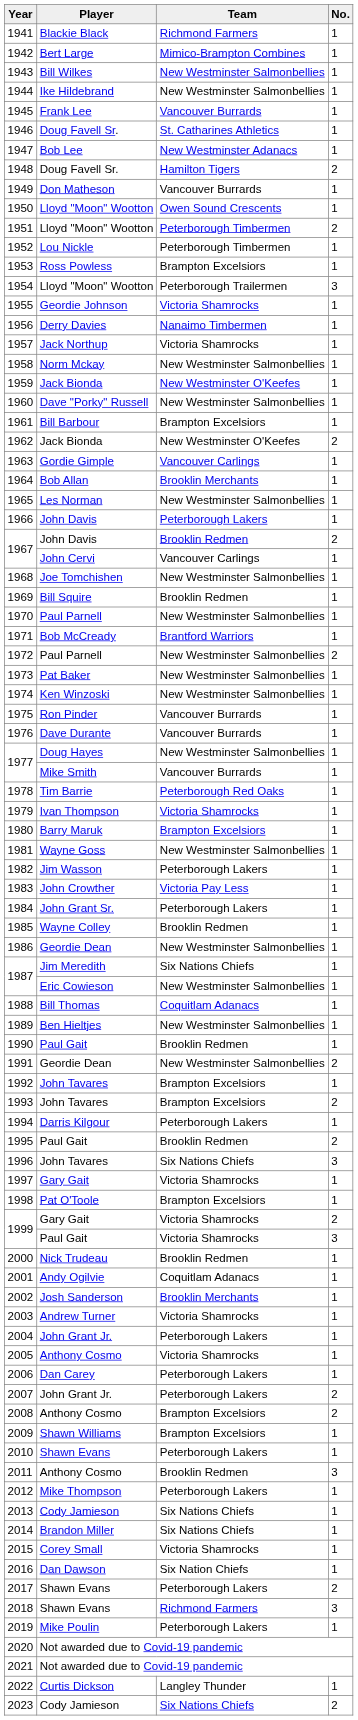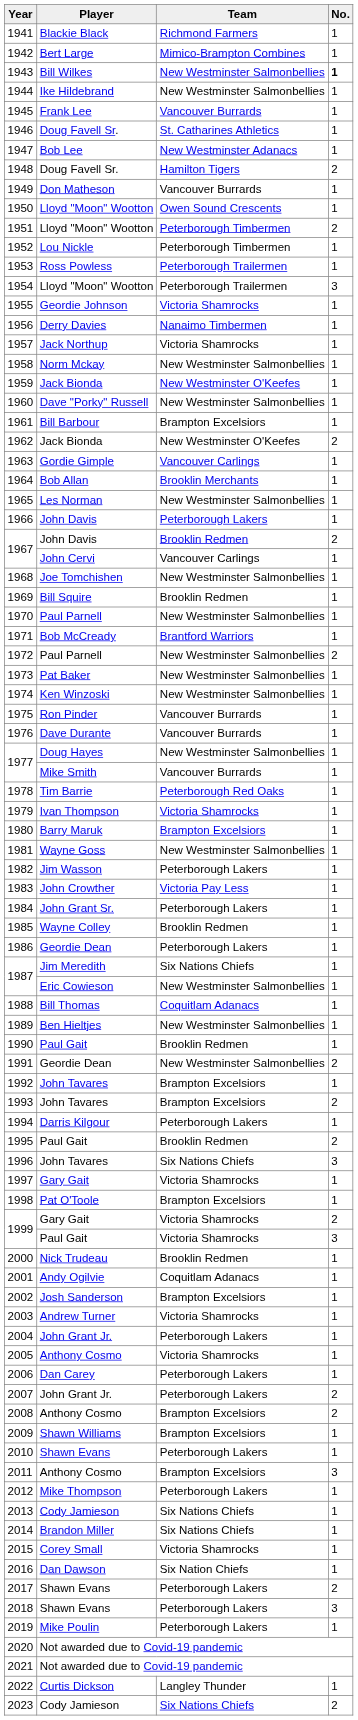1943 | No.: normal -> bold
1953 | Team: Brampton Excelsiors -> Peterborough Trailermen
1986 | Team: New Westminster Salmonbellies -> Peterborough Lakers
2002 | Team: Brooklin Merchants -> Brampton Excelsiors
2011 | Team: Brooklin Redmen -> Brampton Excelsiors
2018 | Team: Richmond Farmers -> Peterborough Lakers
